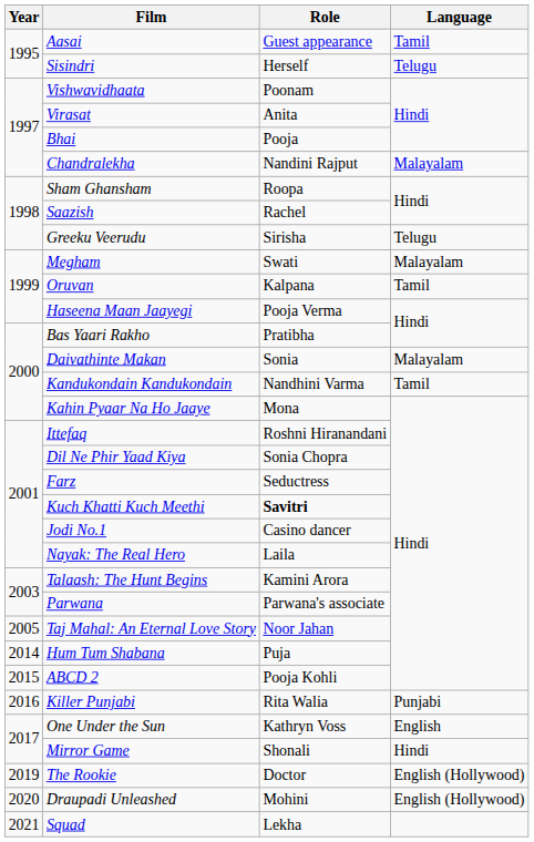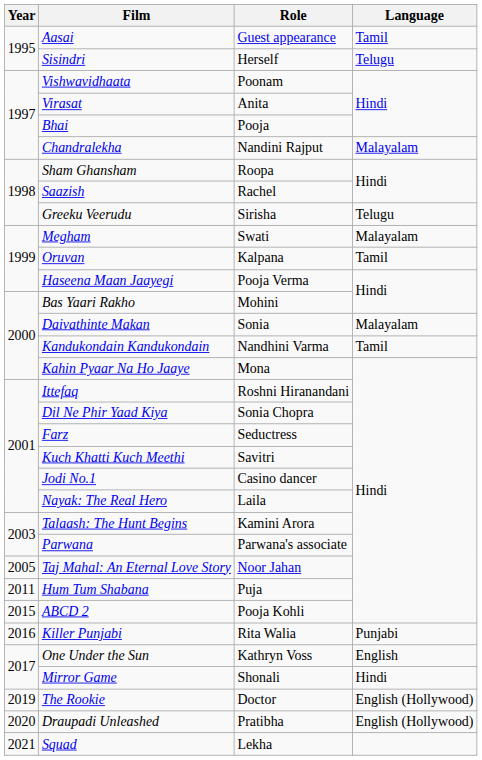Bas Yaari Rakho | Role: Pratibha -> Mohini
Kuch Khatti Kuch Meethi | Role: bold -> normal
Hum Tum Shabana | Year: 2014 -> 2011
Draupadi Unleashed | Role: Mohini -> Pratibha
